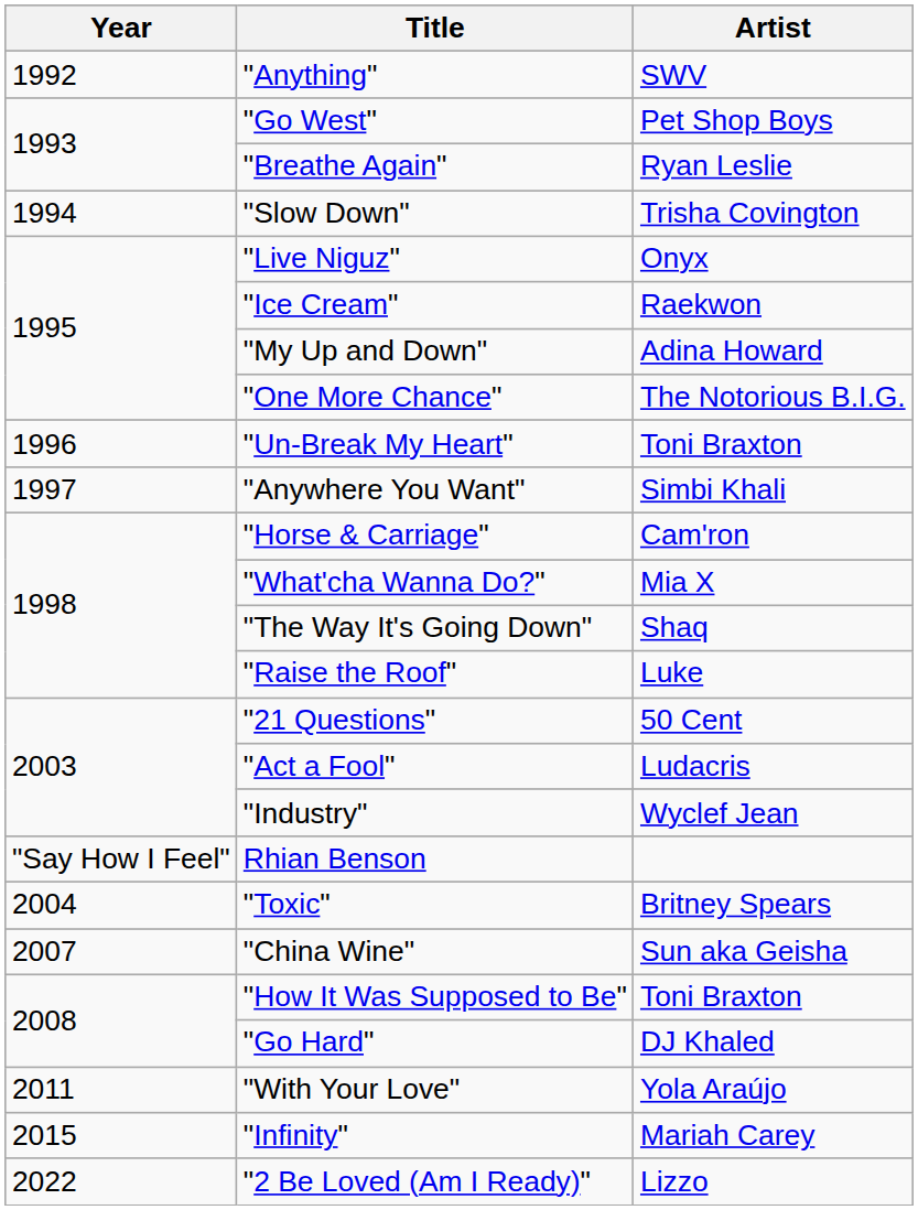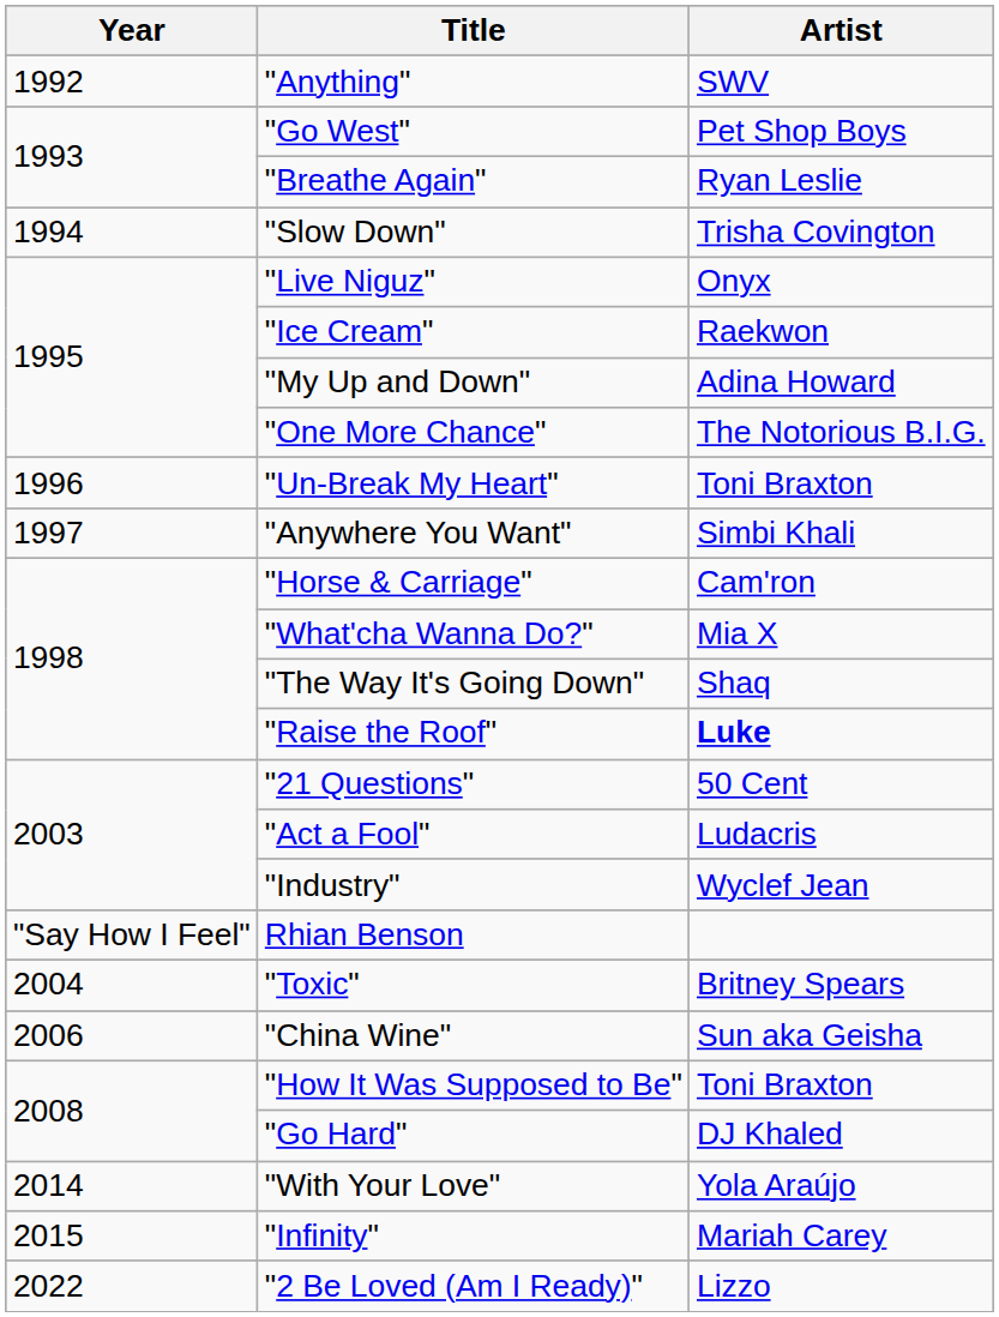"Raise the Roof" | Artist: normal -> bold
"China Wine" | Year: 2007 -> 2006
"With Your Love" | Year: 2011 -> 2014
